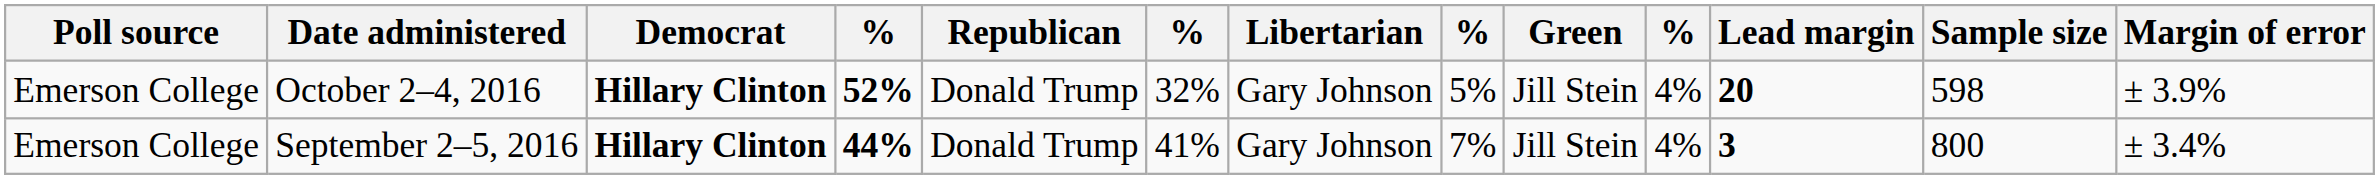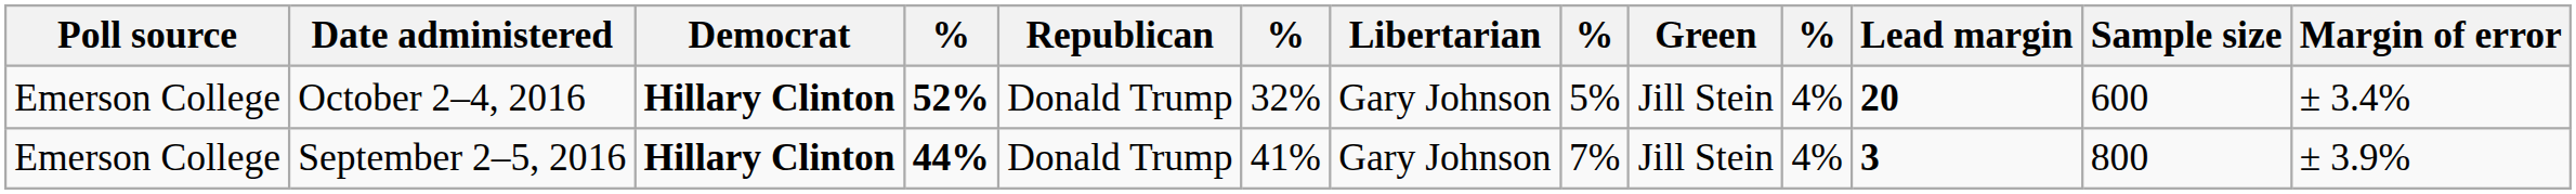October 2–4, 2016 | Sample size: 598 -> 600
October 2–4, 2016 | Margin of error: ± 3.9% -> ± 3.4%
September 2–5, 2016 | Margin of error: ± 3.4% -> ± 3.9%
